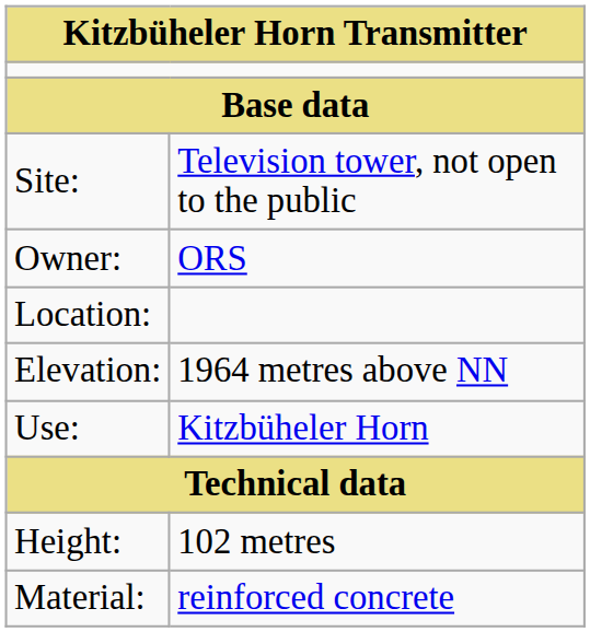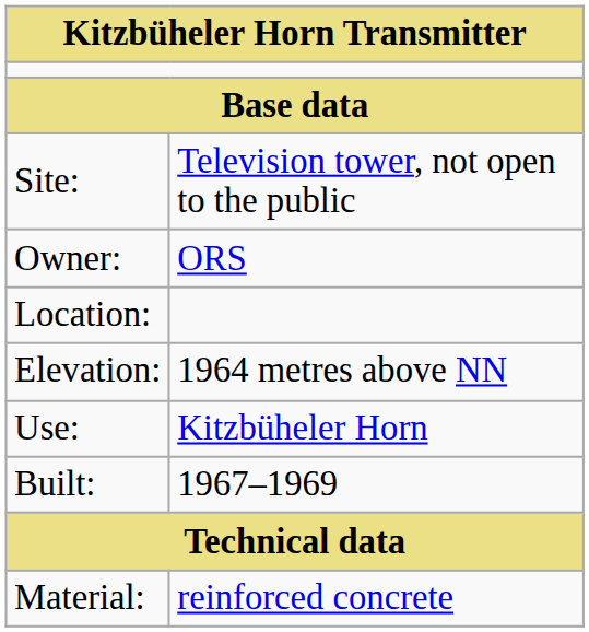+ row: Built: | 1967–1969
- row: Height: | 102 metres
